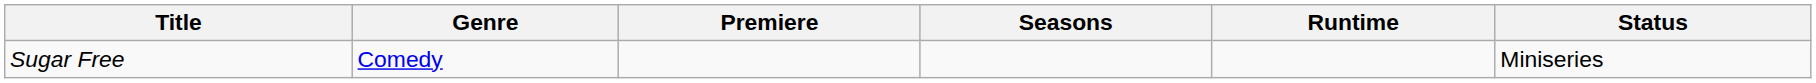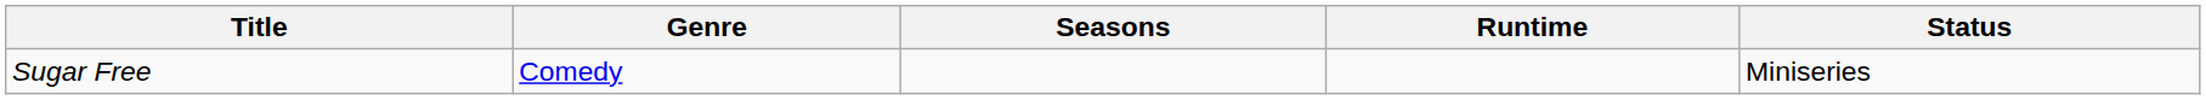- column: Premiere
